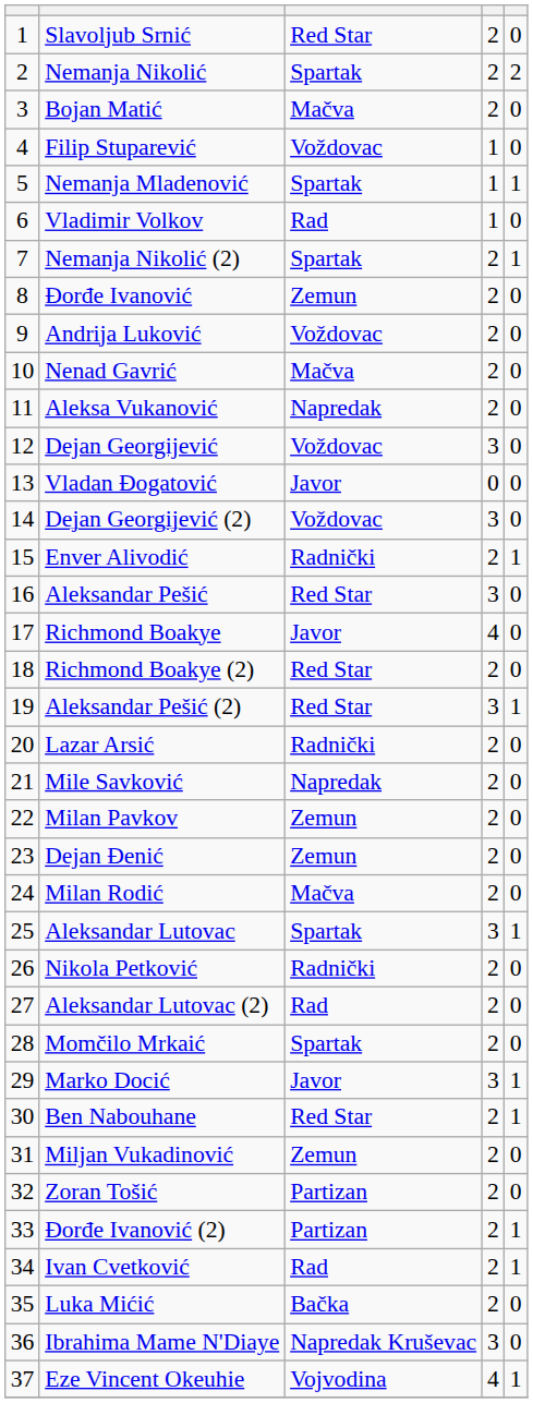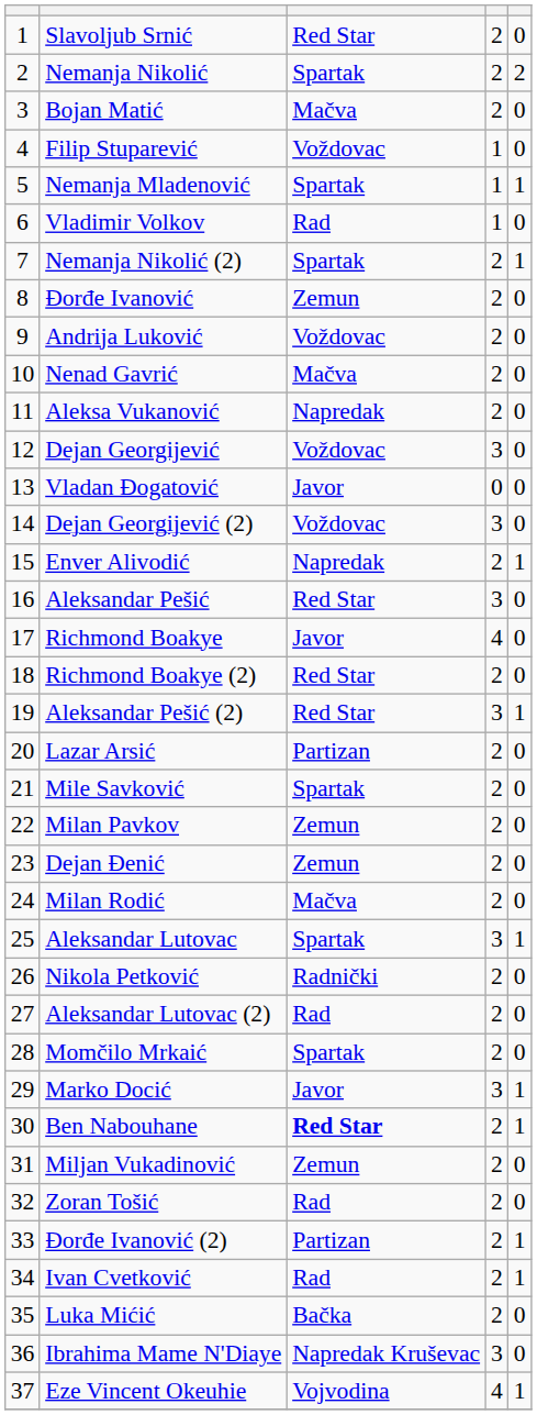Enver Alivodić | column 3: Radnički -> Napredak
Lazar Arsić | column 3: Radnički -> Partizan
Mile Savković | column 3: Napredak -> Spartak
Ben Nabouhane | column 3: normal -> bold
Zoran Tošić | column 3: Partizan -> Rad
